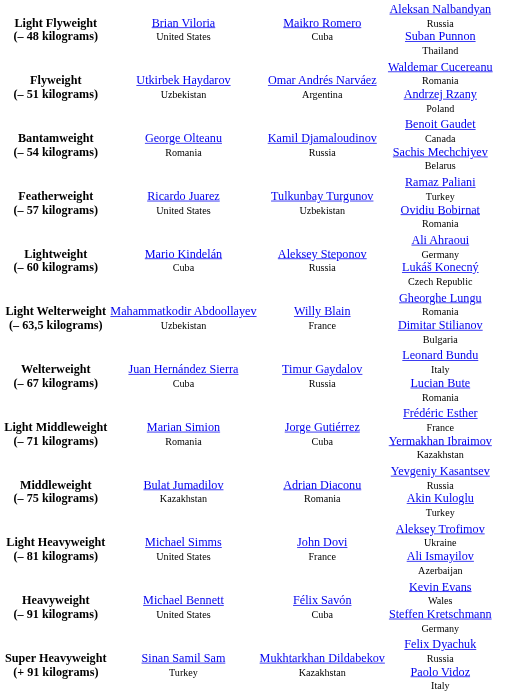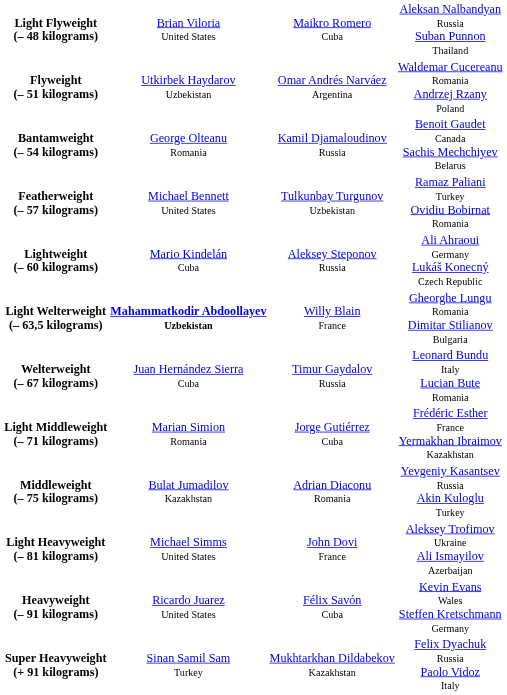Featherweight (– 57 kilograms) | column 2: Ricardo Juarez United States -> Michael Bennett United States
Light Welterweight (– 63,5 kilograms) | column 2: normal -> bold
Heavyweight (– 91 kilograms) | column 2: Michael Bennett United States -> Ricardo Juarez United States
